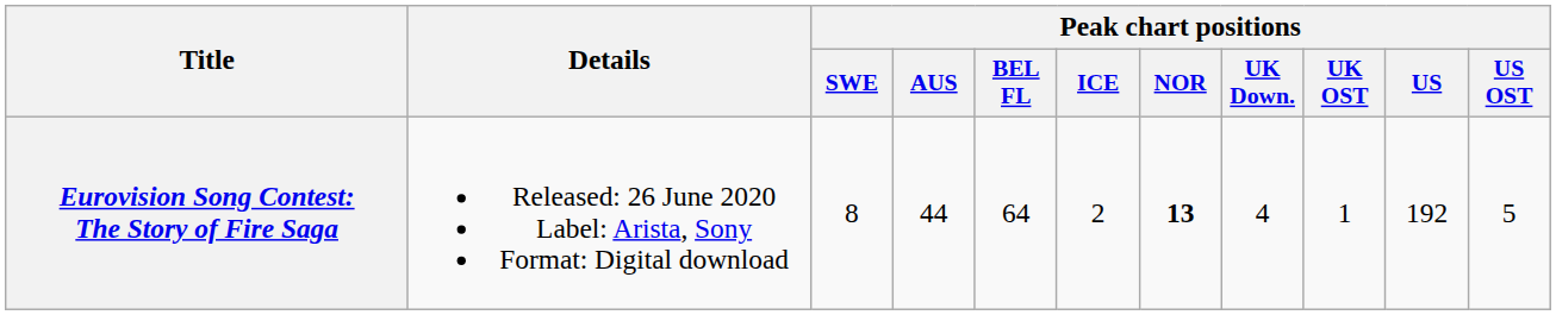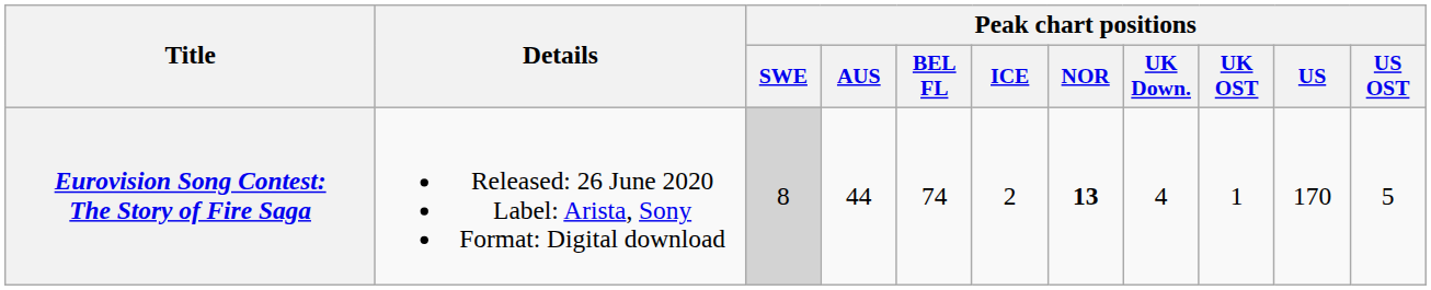Eurovision Song Contest: The Story of Fire Saga | Peak chart positions / SWE: no background -> lightgrey background
Eurovision Song Contest: The Story of Fire Saga | Peak chart positions / BEL FL: 64 -> 74
Eurovision Song Contest: The Story of Fire Saga | Peak chart positions / US: 192 -> 170
